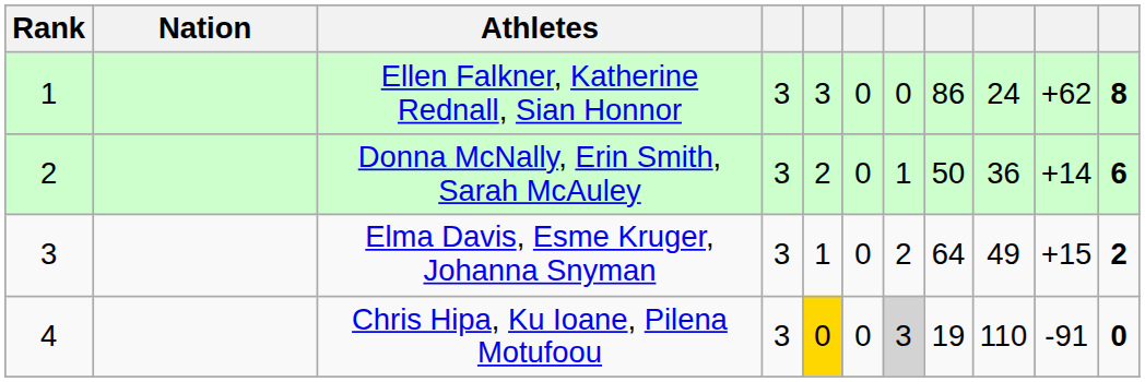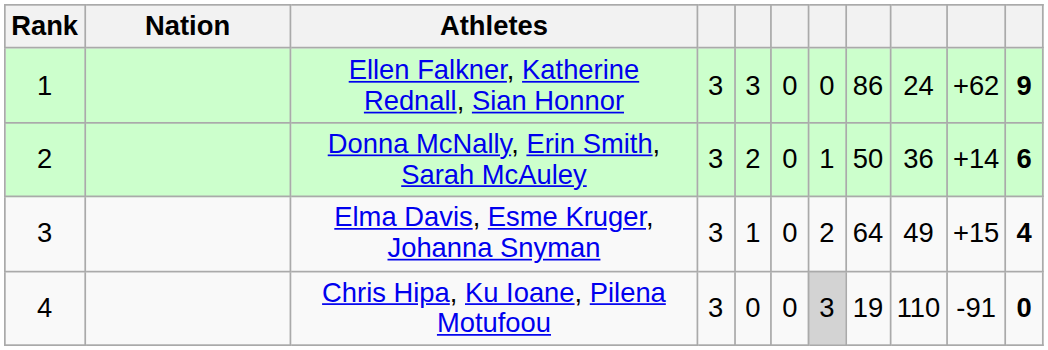Ellen Falkner, Katherine Rednall, Sian Honnor | column 11: 8 -> 9
Elma Davis, Esme Kruger, Johanna Snyman | column 11: 2 -> 4
Chris Hipa, Ku Ioane, Pilena Motufoou | column 5: gold background -> no background
